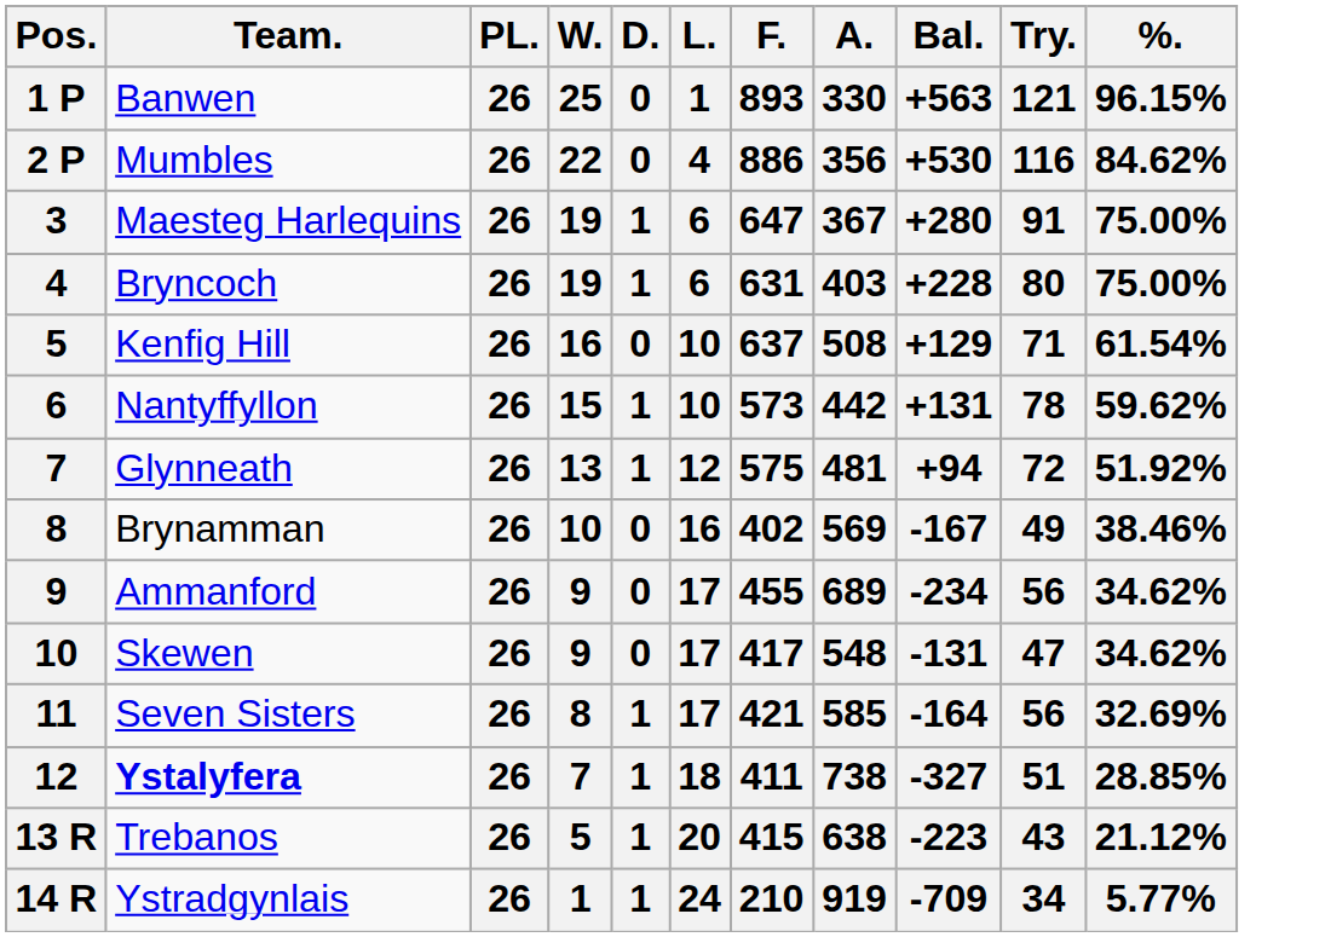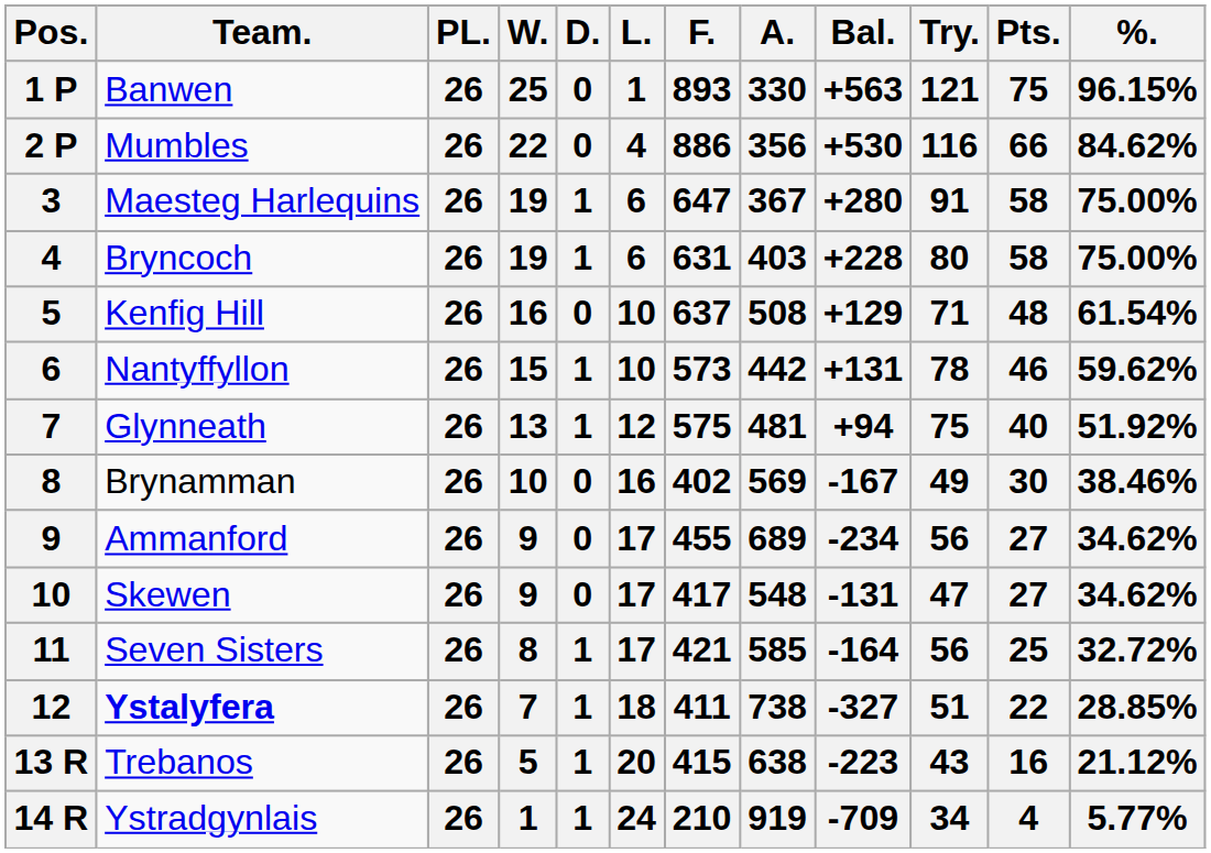+ column: Pts. | 75 | 66 | 58 | 58 | 48 | 46 | 40 | 30 | 27 | 27 | 25 | 22 | 16 | 4
Glynneath | Try.: 72 -> 75
Seven Sisters | %.: 32.69% -> 32.72%
